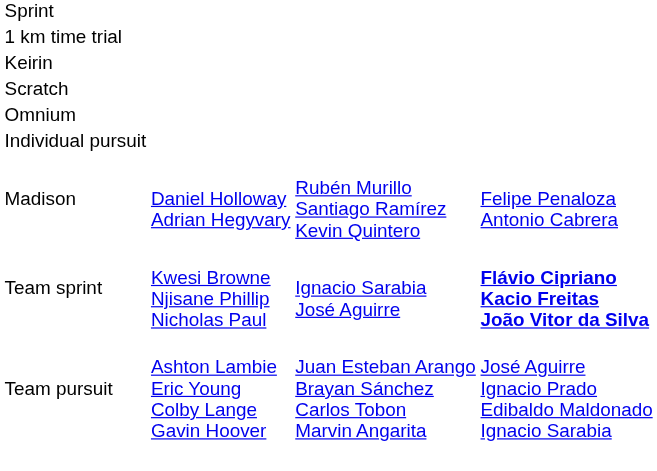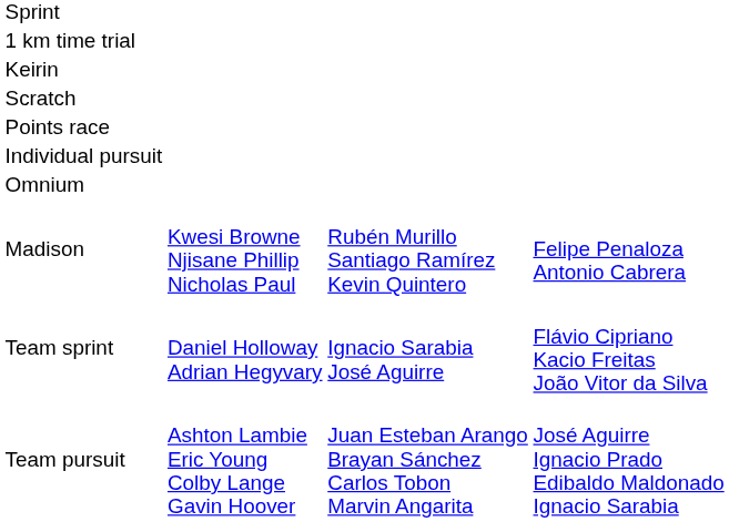+ row: Points race
rows swapped: Individual pursuit <-> Omnium
Madison | column 2: Daniel Holloway Adrian Hegyvary -> Kwesi Browne Njisane Phillip Nicholas Paul
Team sprint | column 2: Kwesi Browne Njisane Phillip Nicholas Paul -> Daniel Holloway Adrian Hegyvary
Team sprint | column 4: bold -> normal
